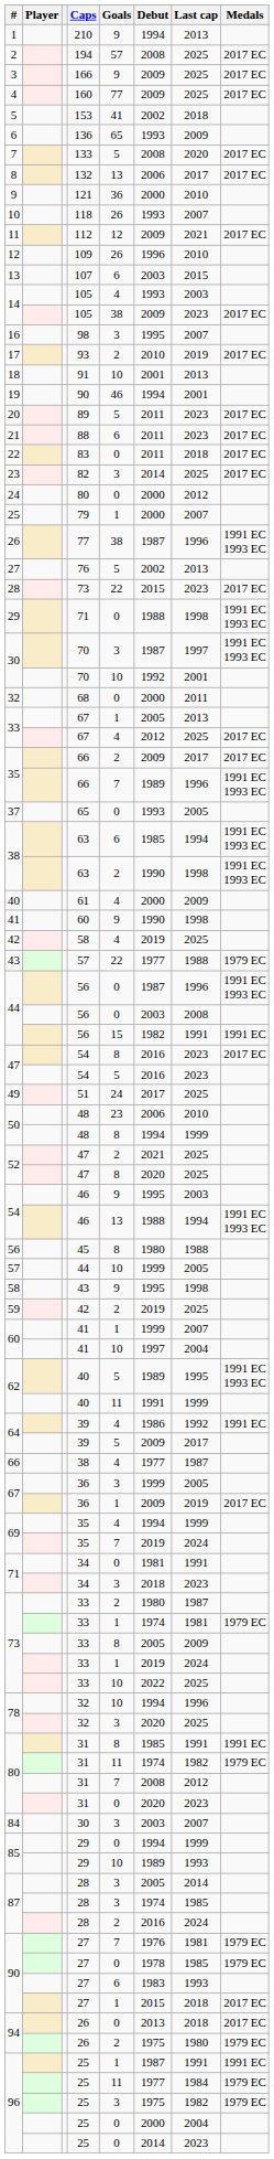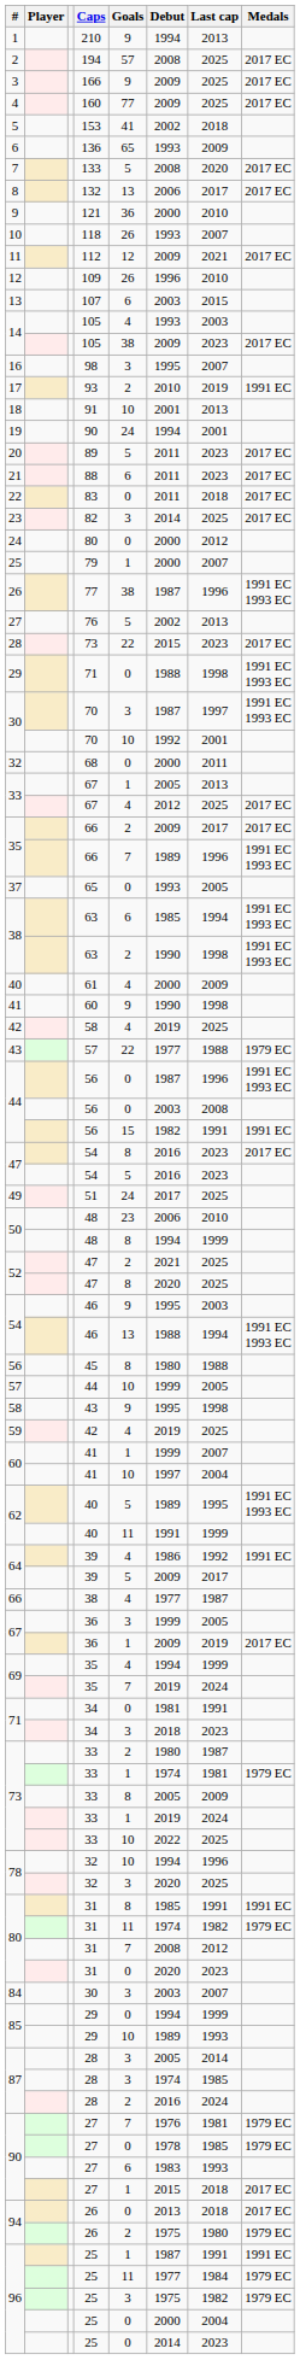17 | Medals: 2017 EC -> 1991 EC
19 | Goals: 46 -> 24
59 | Goals: 2 -> 4
